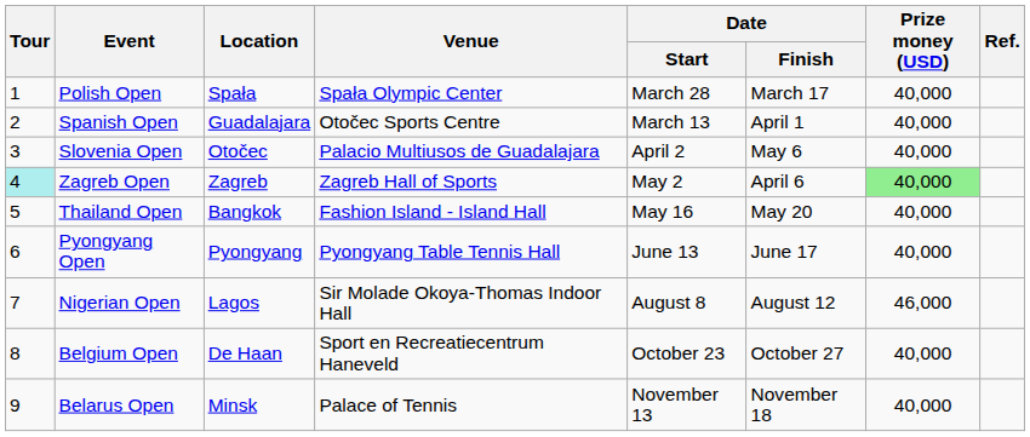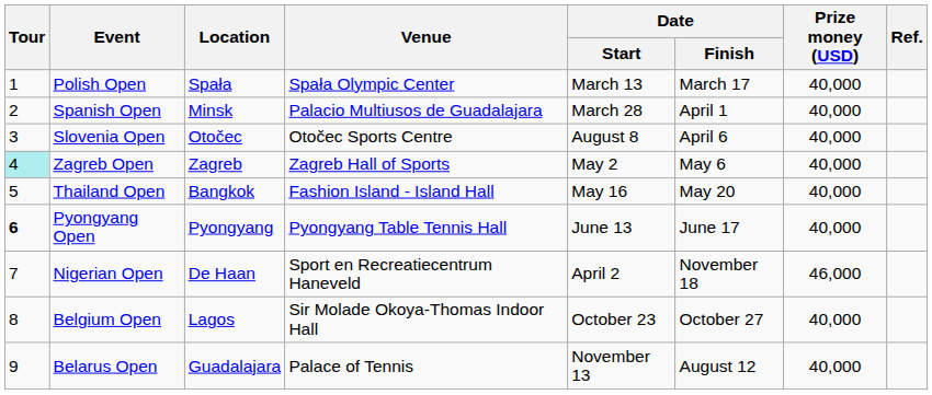Polish Open | Date / Start: March 28 -> March 13
Spanish Open | Location: Guadalajara -> Minsk
Spanish Open | Venue: Otočec Sports Centre -> Palacio Multiusos de Guadalajara
Spanish Open | Date / Start: March 13 -> March 28
Slovenia Open | Venue: Palacio Multiusos de Guadalajara -> Otočec Sports Centre
Slovenia Open | Date / Start: April 2 -> August 8
Slovenia Open | Date / Finish: May 6 -> April 6
Zagreb Open | Date / Finish: April 6 -> May 6
Zagreb Open | Prize money (USD): lightgreen background -> no background
Pyongyang Open | Tour: normal -> bold
Nigerian Open | Location: Lagos -> De Haan
Nigerian Open | Venue: Sir Molade Okoya-Thomas Indoor Hall -> Sport en Recreatiecentrum Haneveld
Nigerian Open | Date / Start: August 8 -> April 2
Nigerian Open | Date / Finish: August 12 -> November 18
Belgium Open | Location: De Haan -> Lagos
Belgium Open | Venue: Sport en Recreatiecentrum Haneveld -> Sir Molade Okoya-Thomas Indoor Hall
Belarus Open | Location: Minsk -> Guadalajara
Belarus Open | Date / Finish: November 18 -> August 12
